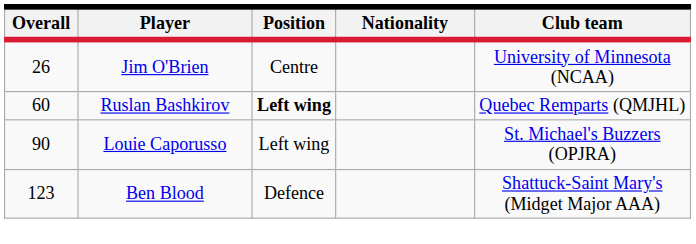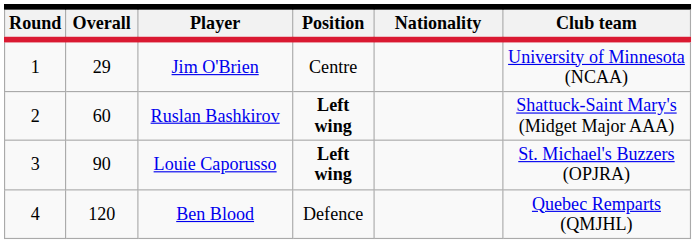+ column: Round | 1 | 2 | 3 | 4
Jim O'Brien | Overall: 26 -> 29
Ruslan Bashkirov | Club team: Quebec Remparts (QMJHL) -> Shattuck-Saint Mary's (Midget Major AAA)
Louie Caporusso | Position: normal -> bold
Ben Blood | Overall: 123 -> 120
Ben Blood | Club team: Shattuck-Saint Mary's (Midget Major AAA) -> Quebec Remparts (QMJHL)
